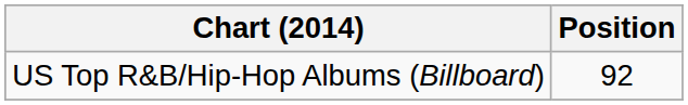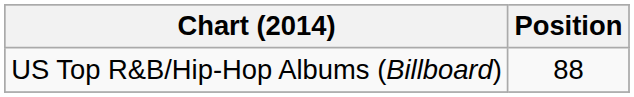US Top R&B/Hip-Hop Albums (Billboard) | Position: 92 -> 88
